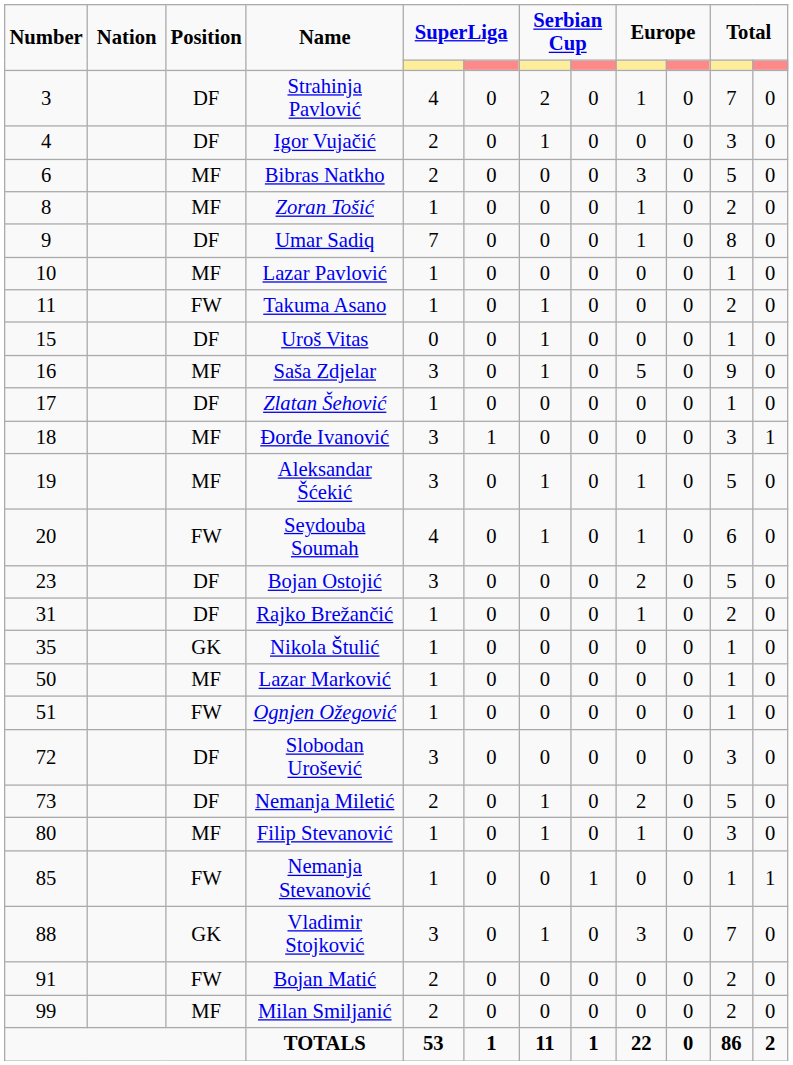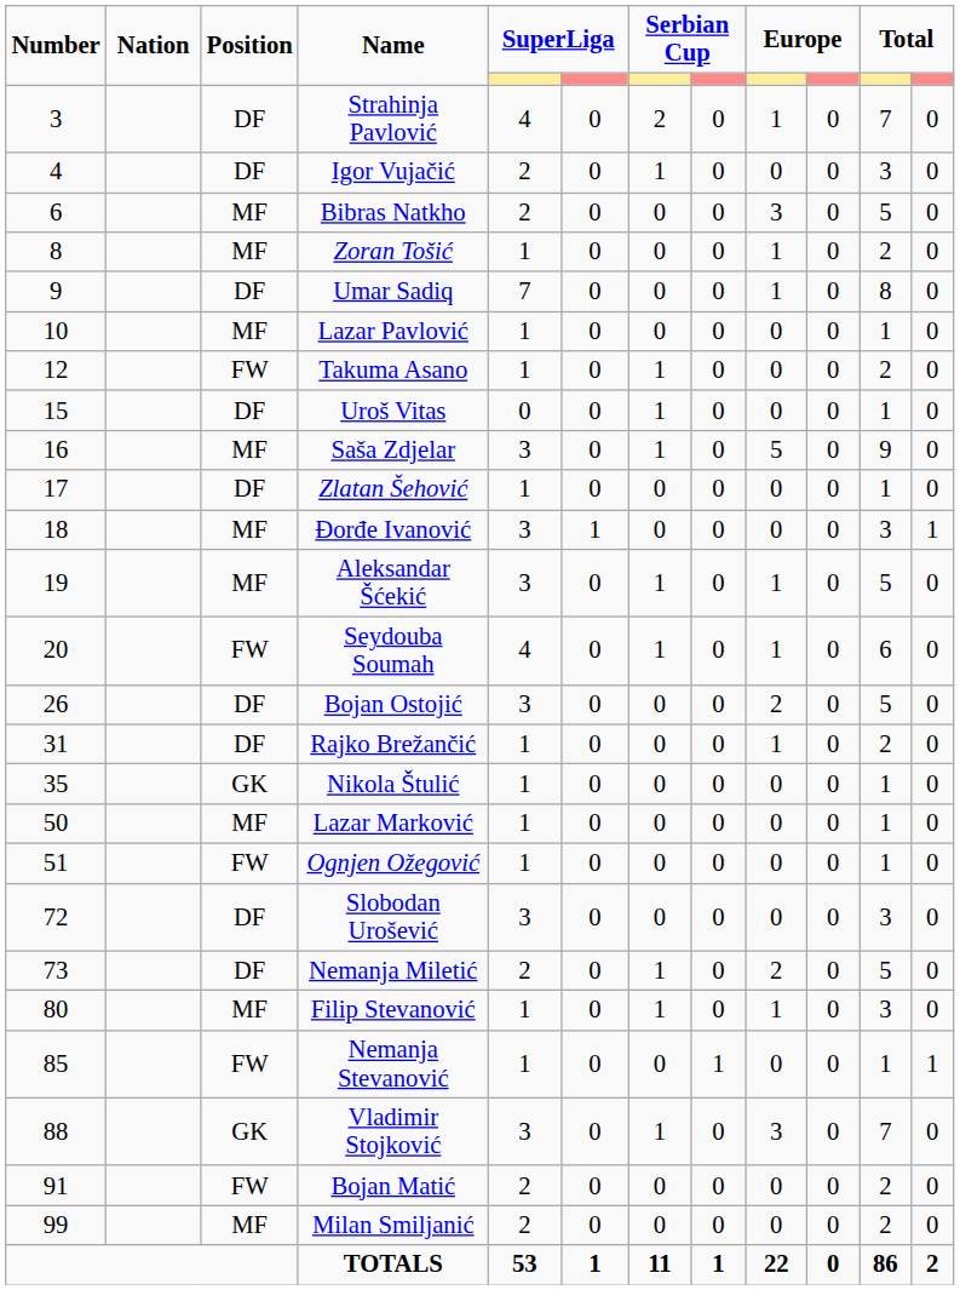Takuma Asano | Number: 11 -> 12
Bojan Ostojić | Number: 23 -> 26
